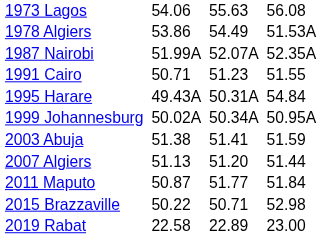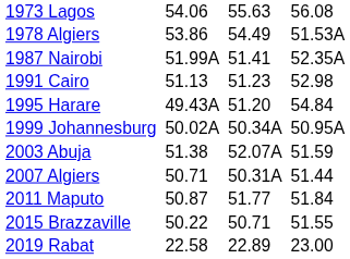1987 Nairobi | column 5: 52.07A -> 51.41
1991 Cairo | column 3: 50.71 -> 51.13
1991 Cairo | column 7: 51.55 -> 52.98
1995 Harare | column 5: 50.31A -> 51.20
2003 Abuja | column 5: 51.41 -> 52.07A
2007 Algiers | column 3: 51.13 -> 50.71
2007 Algiers | column 5: 51.20 -> 50.31A
2015 Brazzaville | column 7: 52.98 -> 51.55
